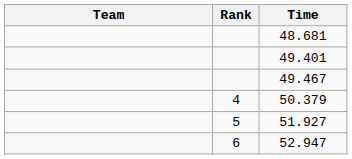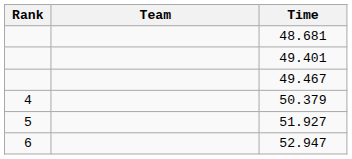columns swapped: Rank <-> Team
